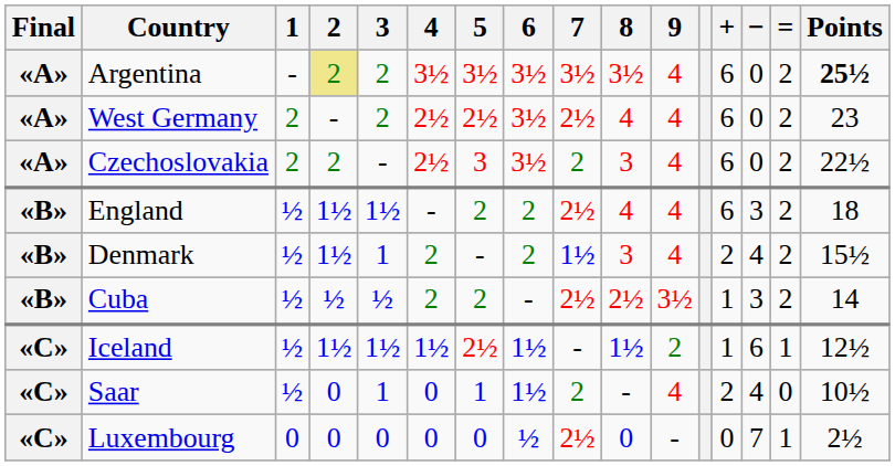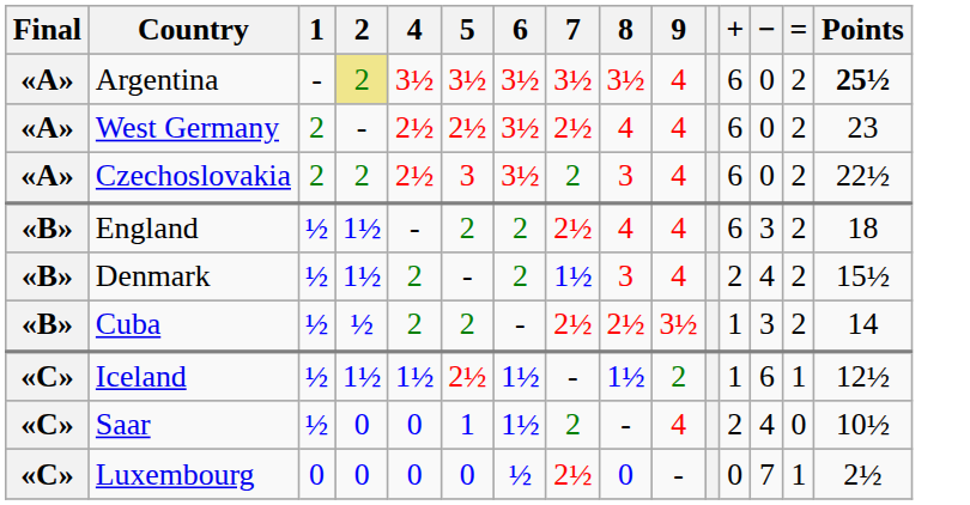- column: 3 | 2 | 2 | - | 1½ | 1 | ½ | 1½ | 1 | 0
